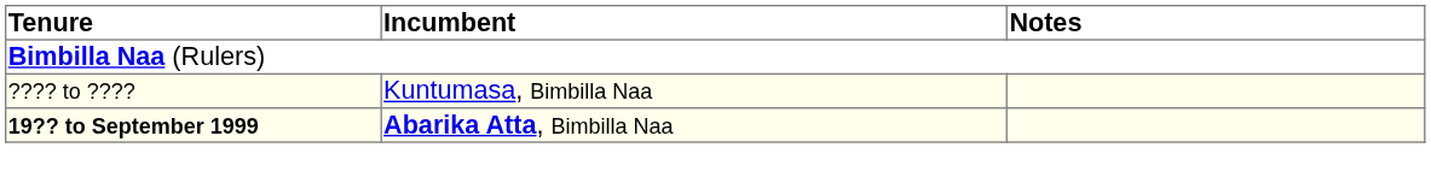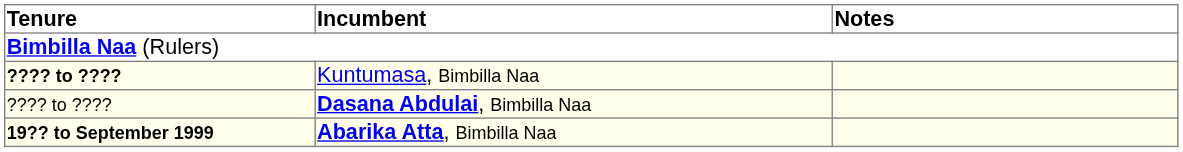Kuntumasa, Bimbilla Naa | Tenure: normal -> bold
+ row: ???? to ???? | Dasana Abdulai, Bimbilla Naa
